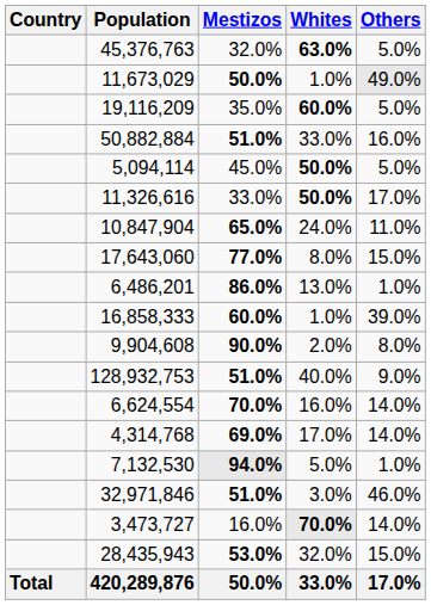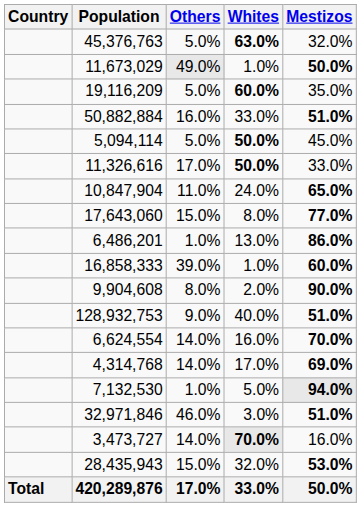columns swapped: Mestizos <-> Others
